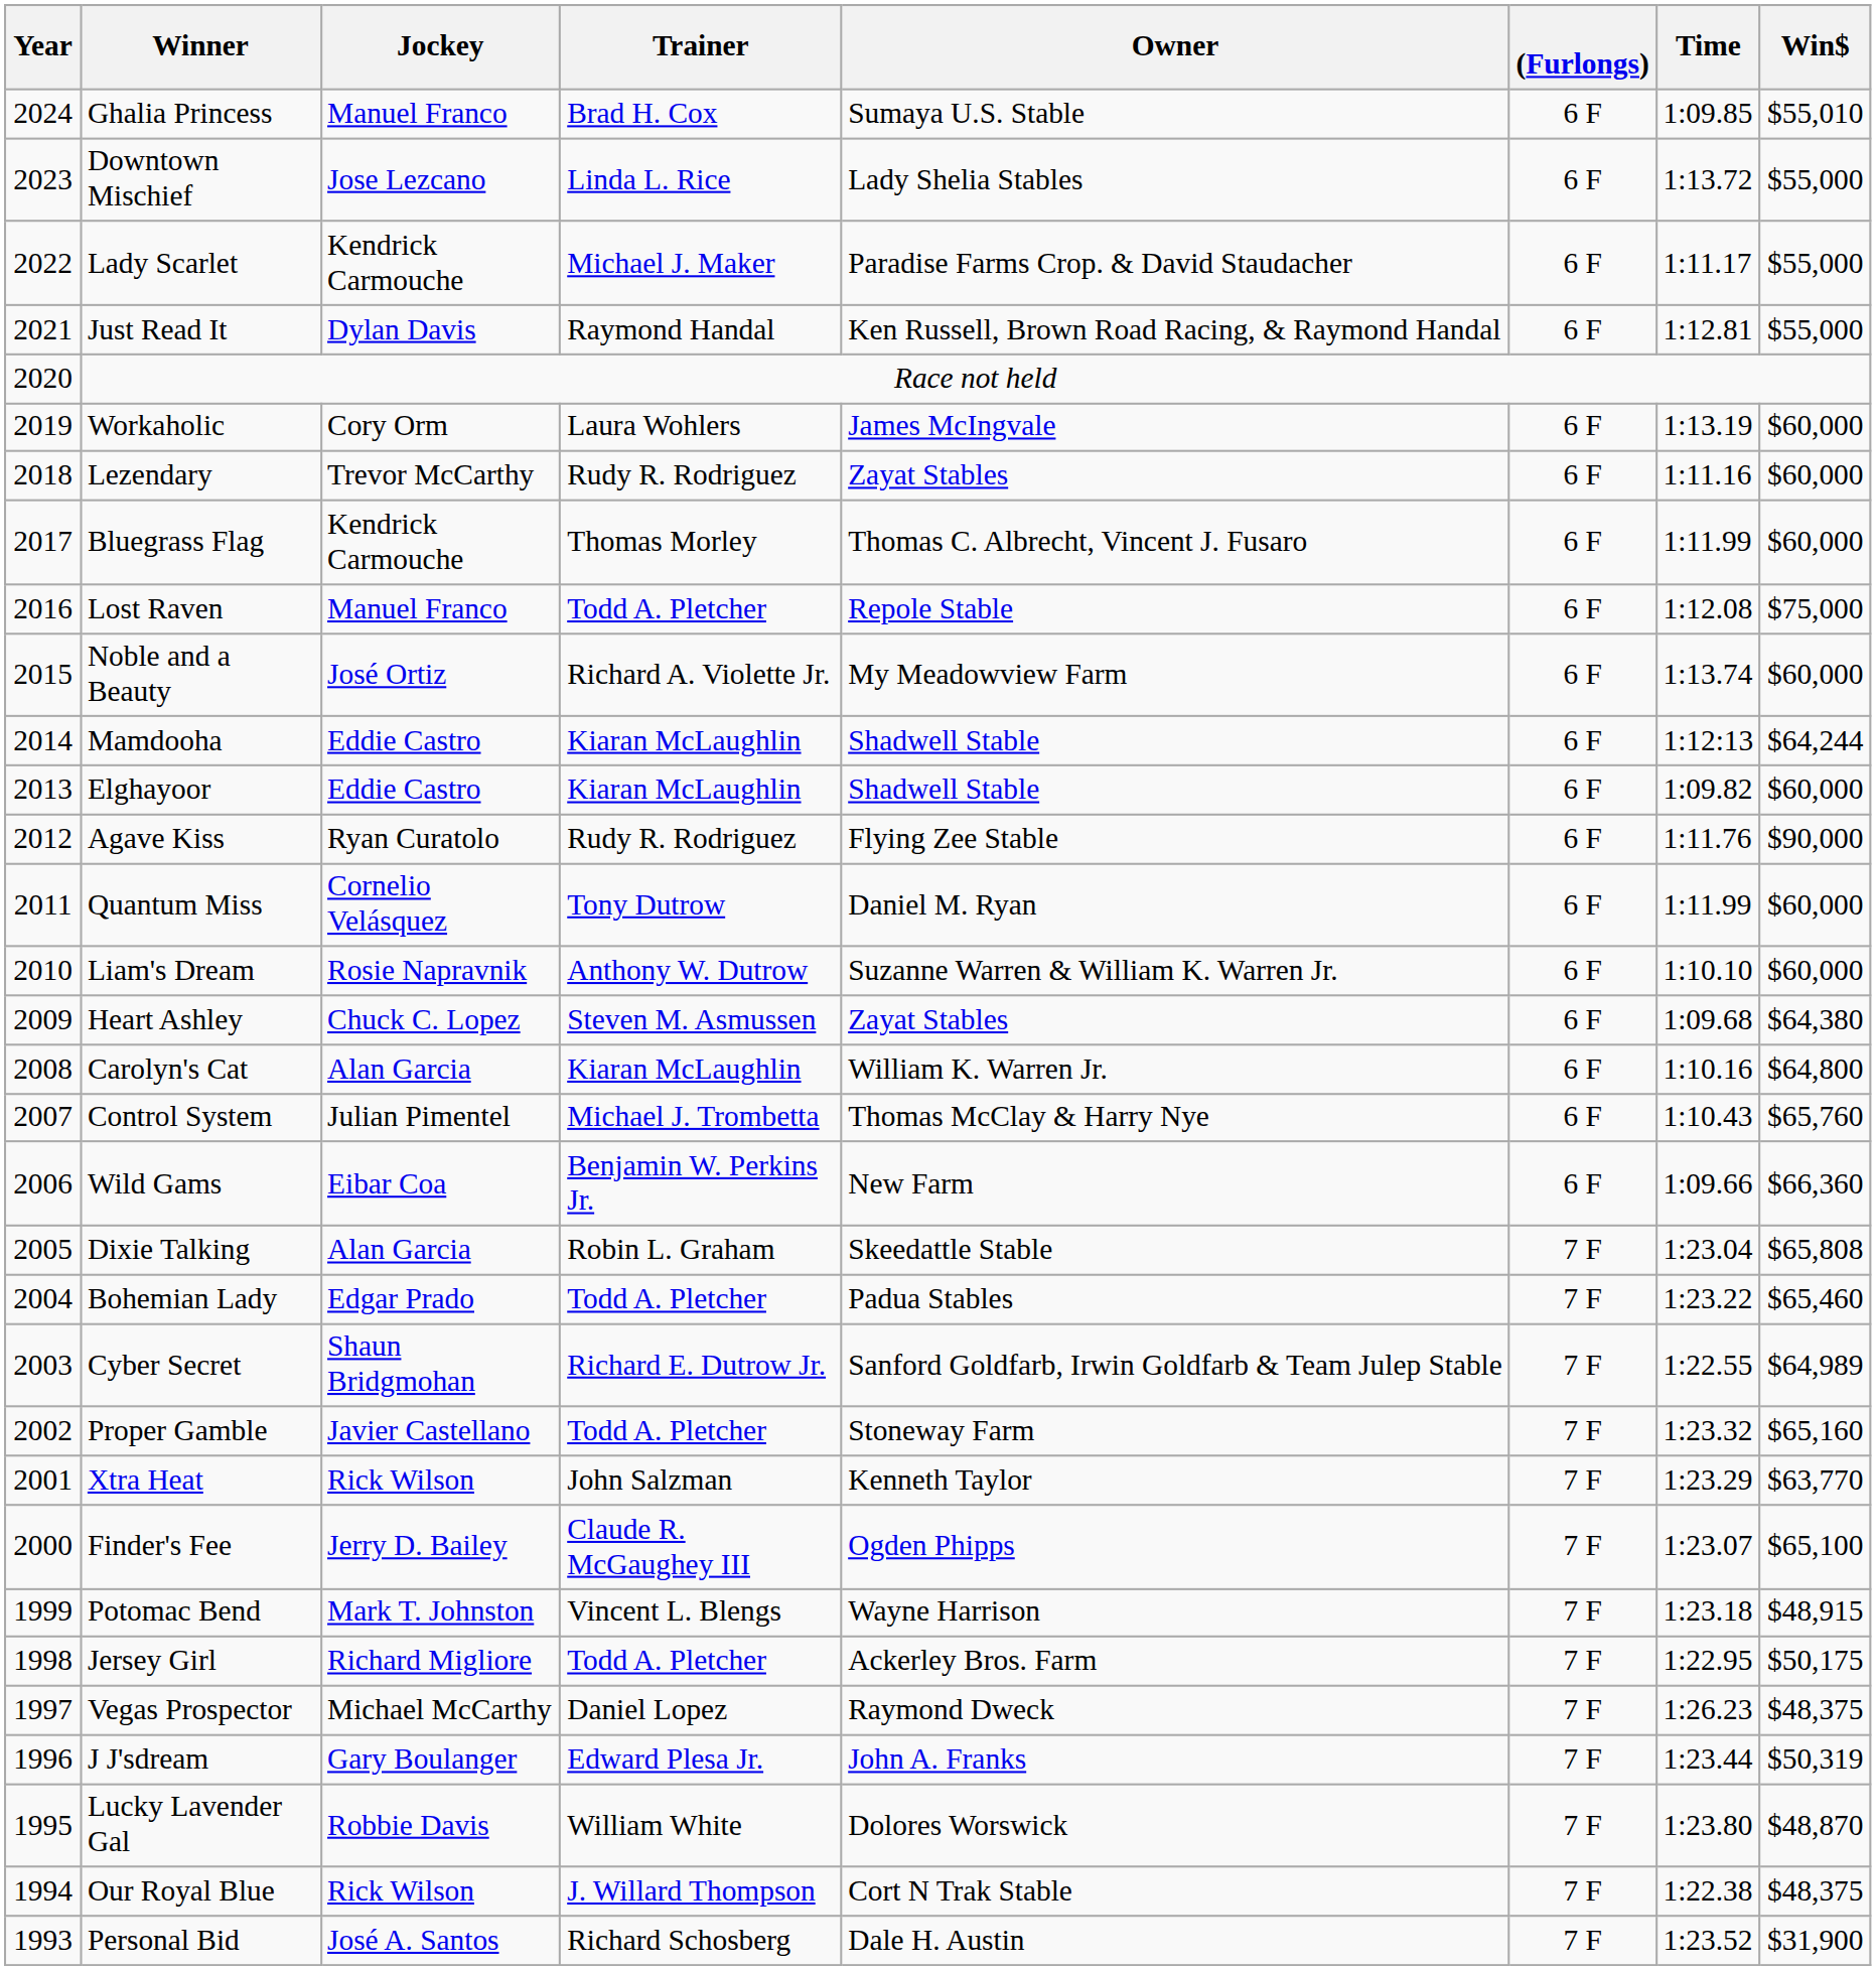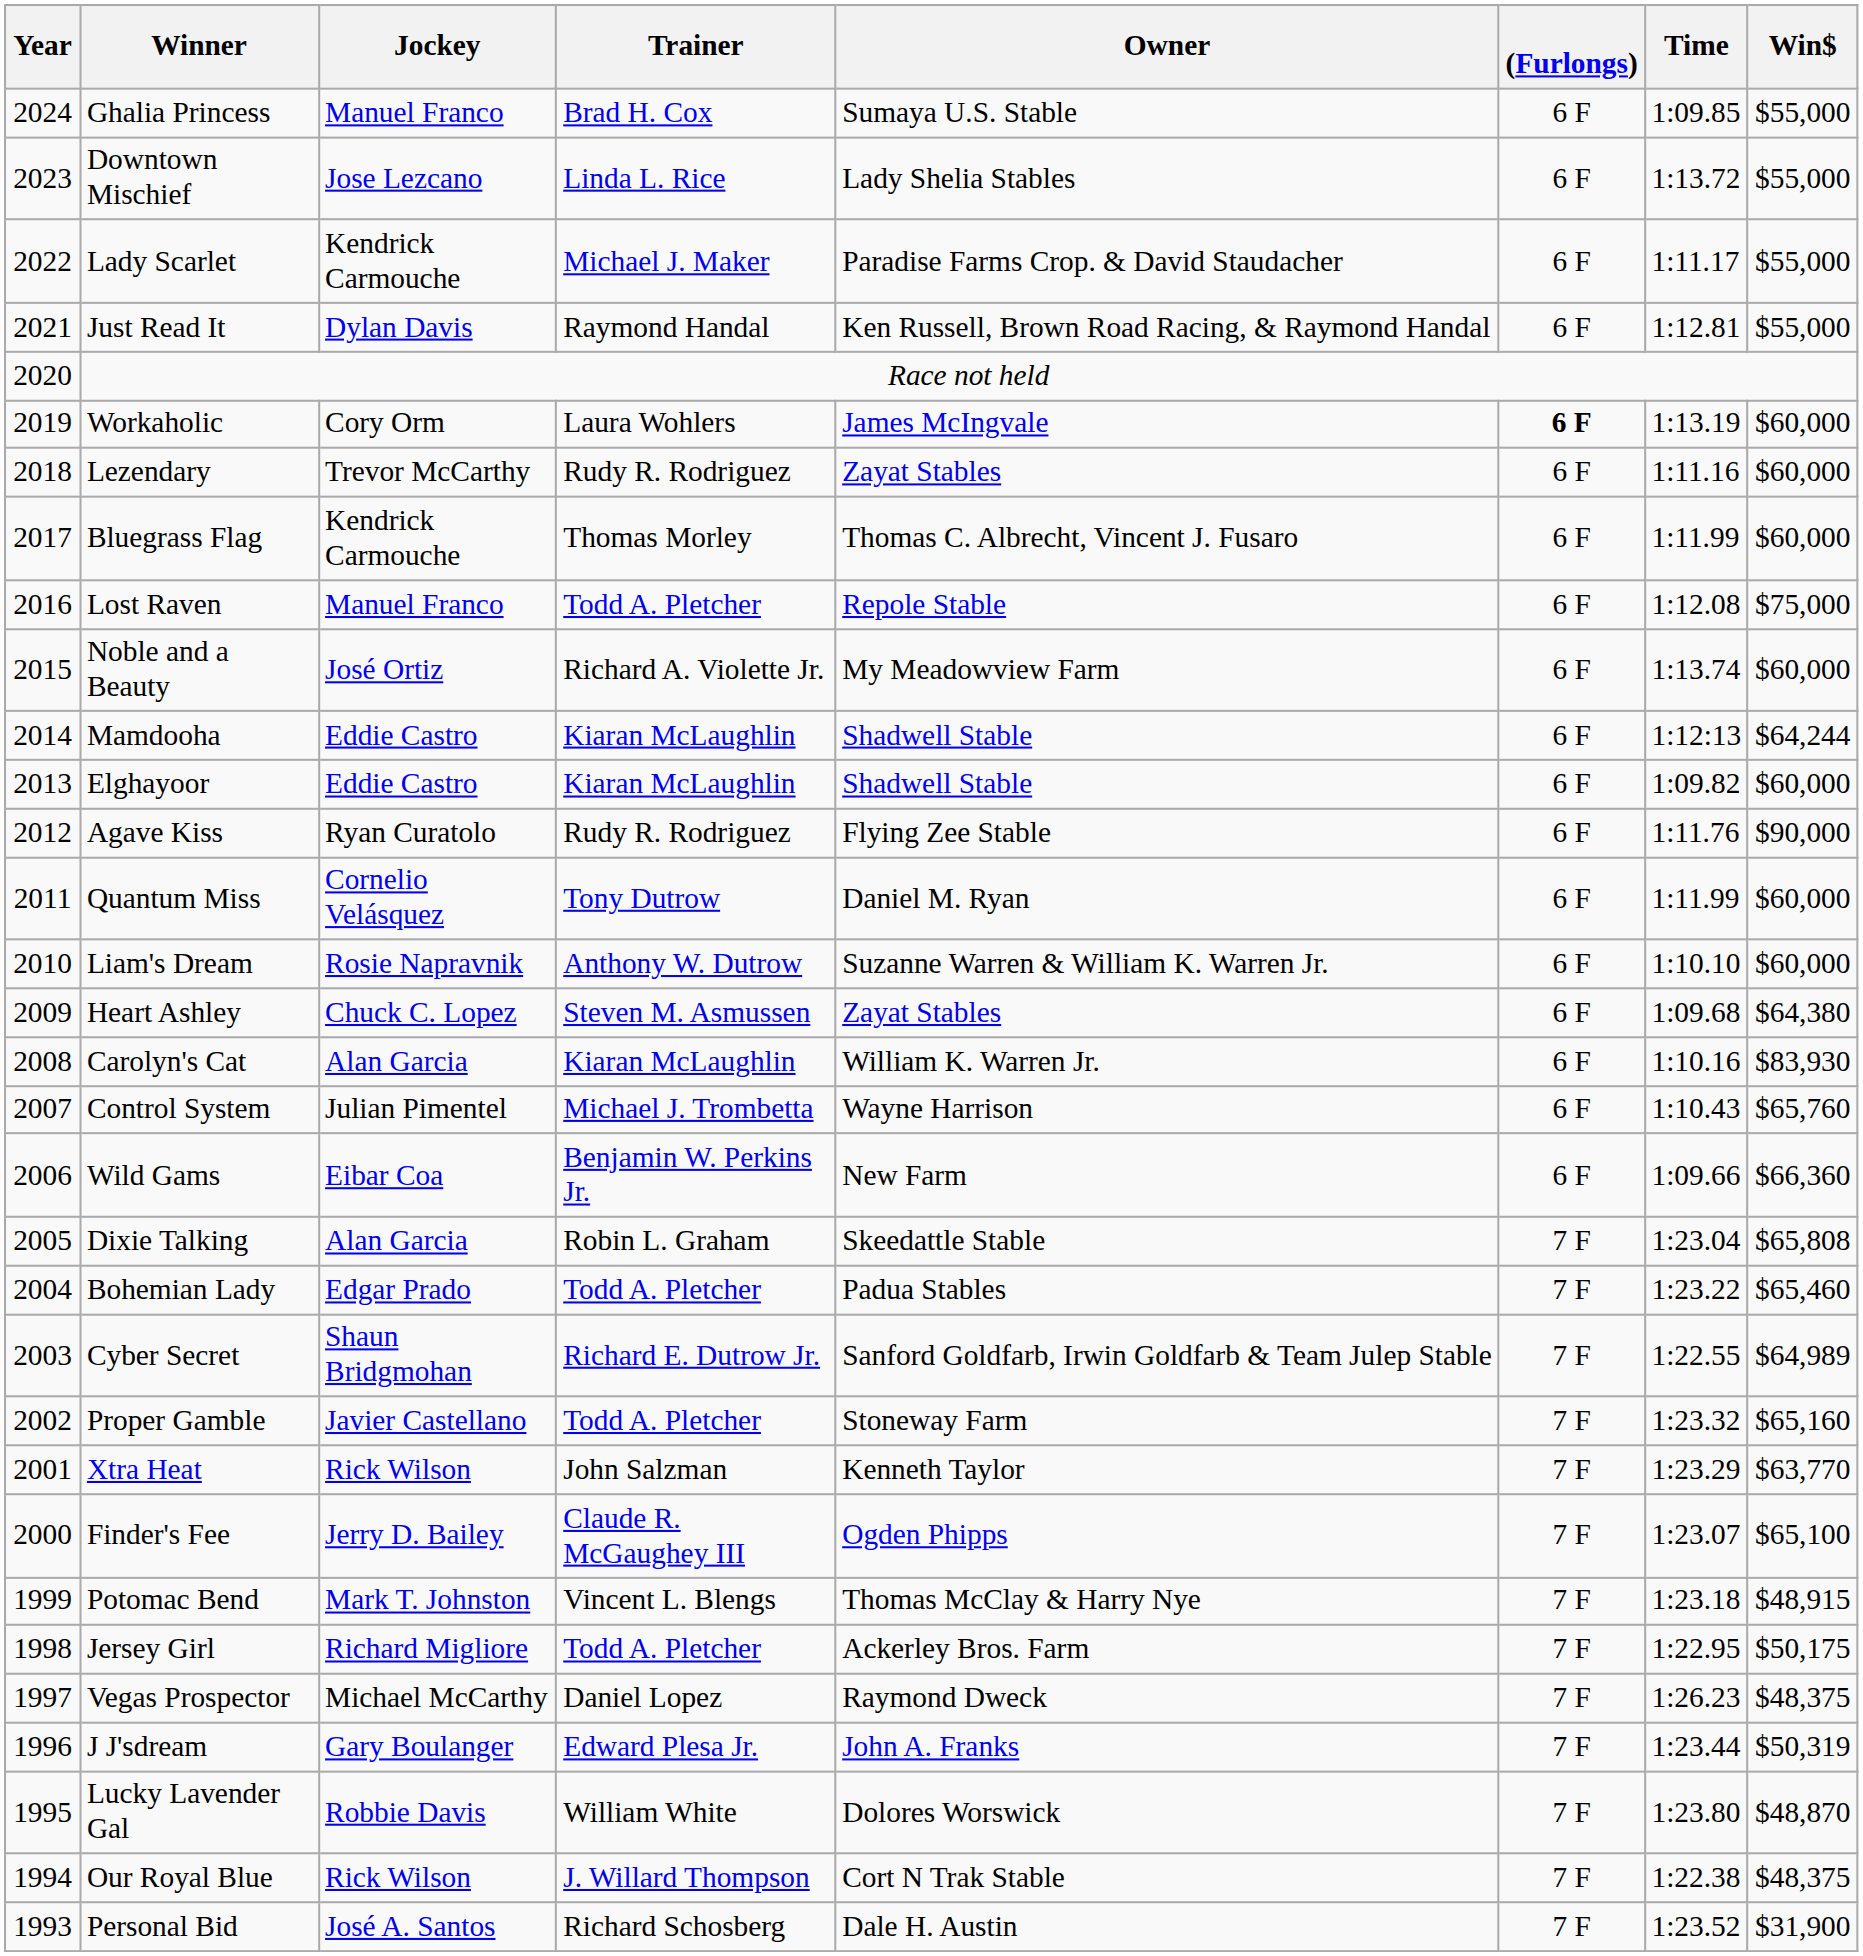Ghalia Princess | Win$: $55,010 -> $55,000
Workaholic | (Furlongs): normal -> bold
Carolyn's Cat | Win$: $64,800 -> $83,930
Control System | Owner: Thomas McClay & Harry Nye -> Wayne Harrison
Potomac Bend | Owner: Wayne Harrison -> Thomas McClay & Harry Nye
